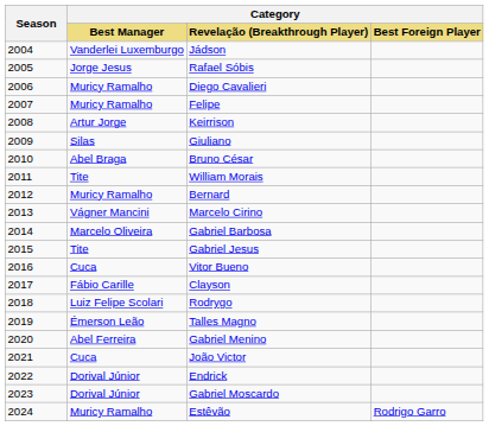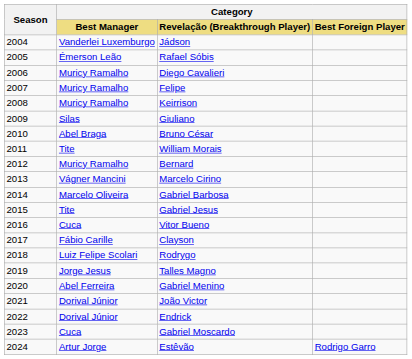Rafael Sóbis | Category / Best Manager: Jorge Jesus -> Émerson Leão
Keirrison | Category / Best Manager: Artur Jorge -> Muricy Ramalho
Talles Magno | Category / Best Manager: Émerson Leão -> Jorge Jesus
João Victor | Category / Best Manager: Cuca -> Dorival Júnior
Gabriel Moscardo | Category / Best Manager: Dorival Júnior -> Cuca
Estêvão | Category / Best Manager: Muricy Ramalho -> Artur Jorge
